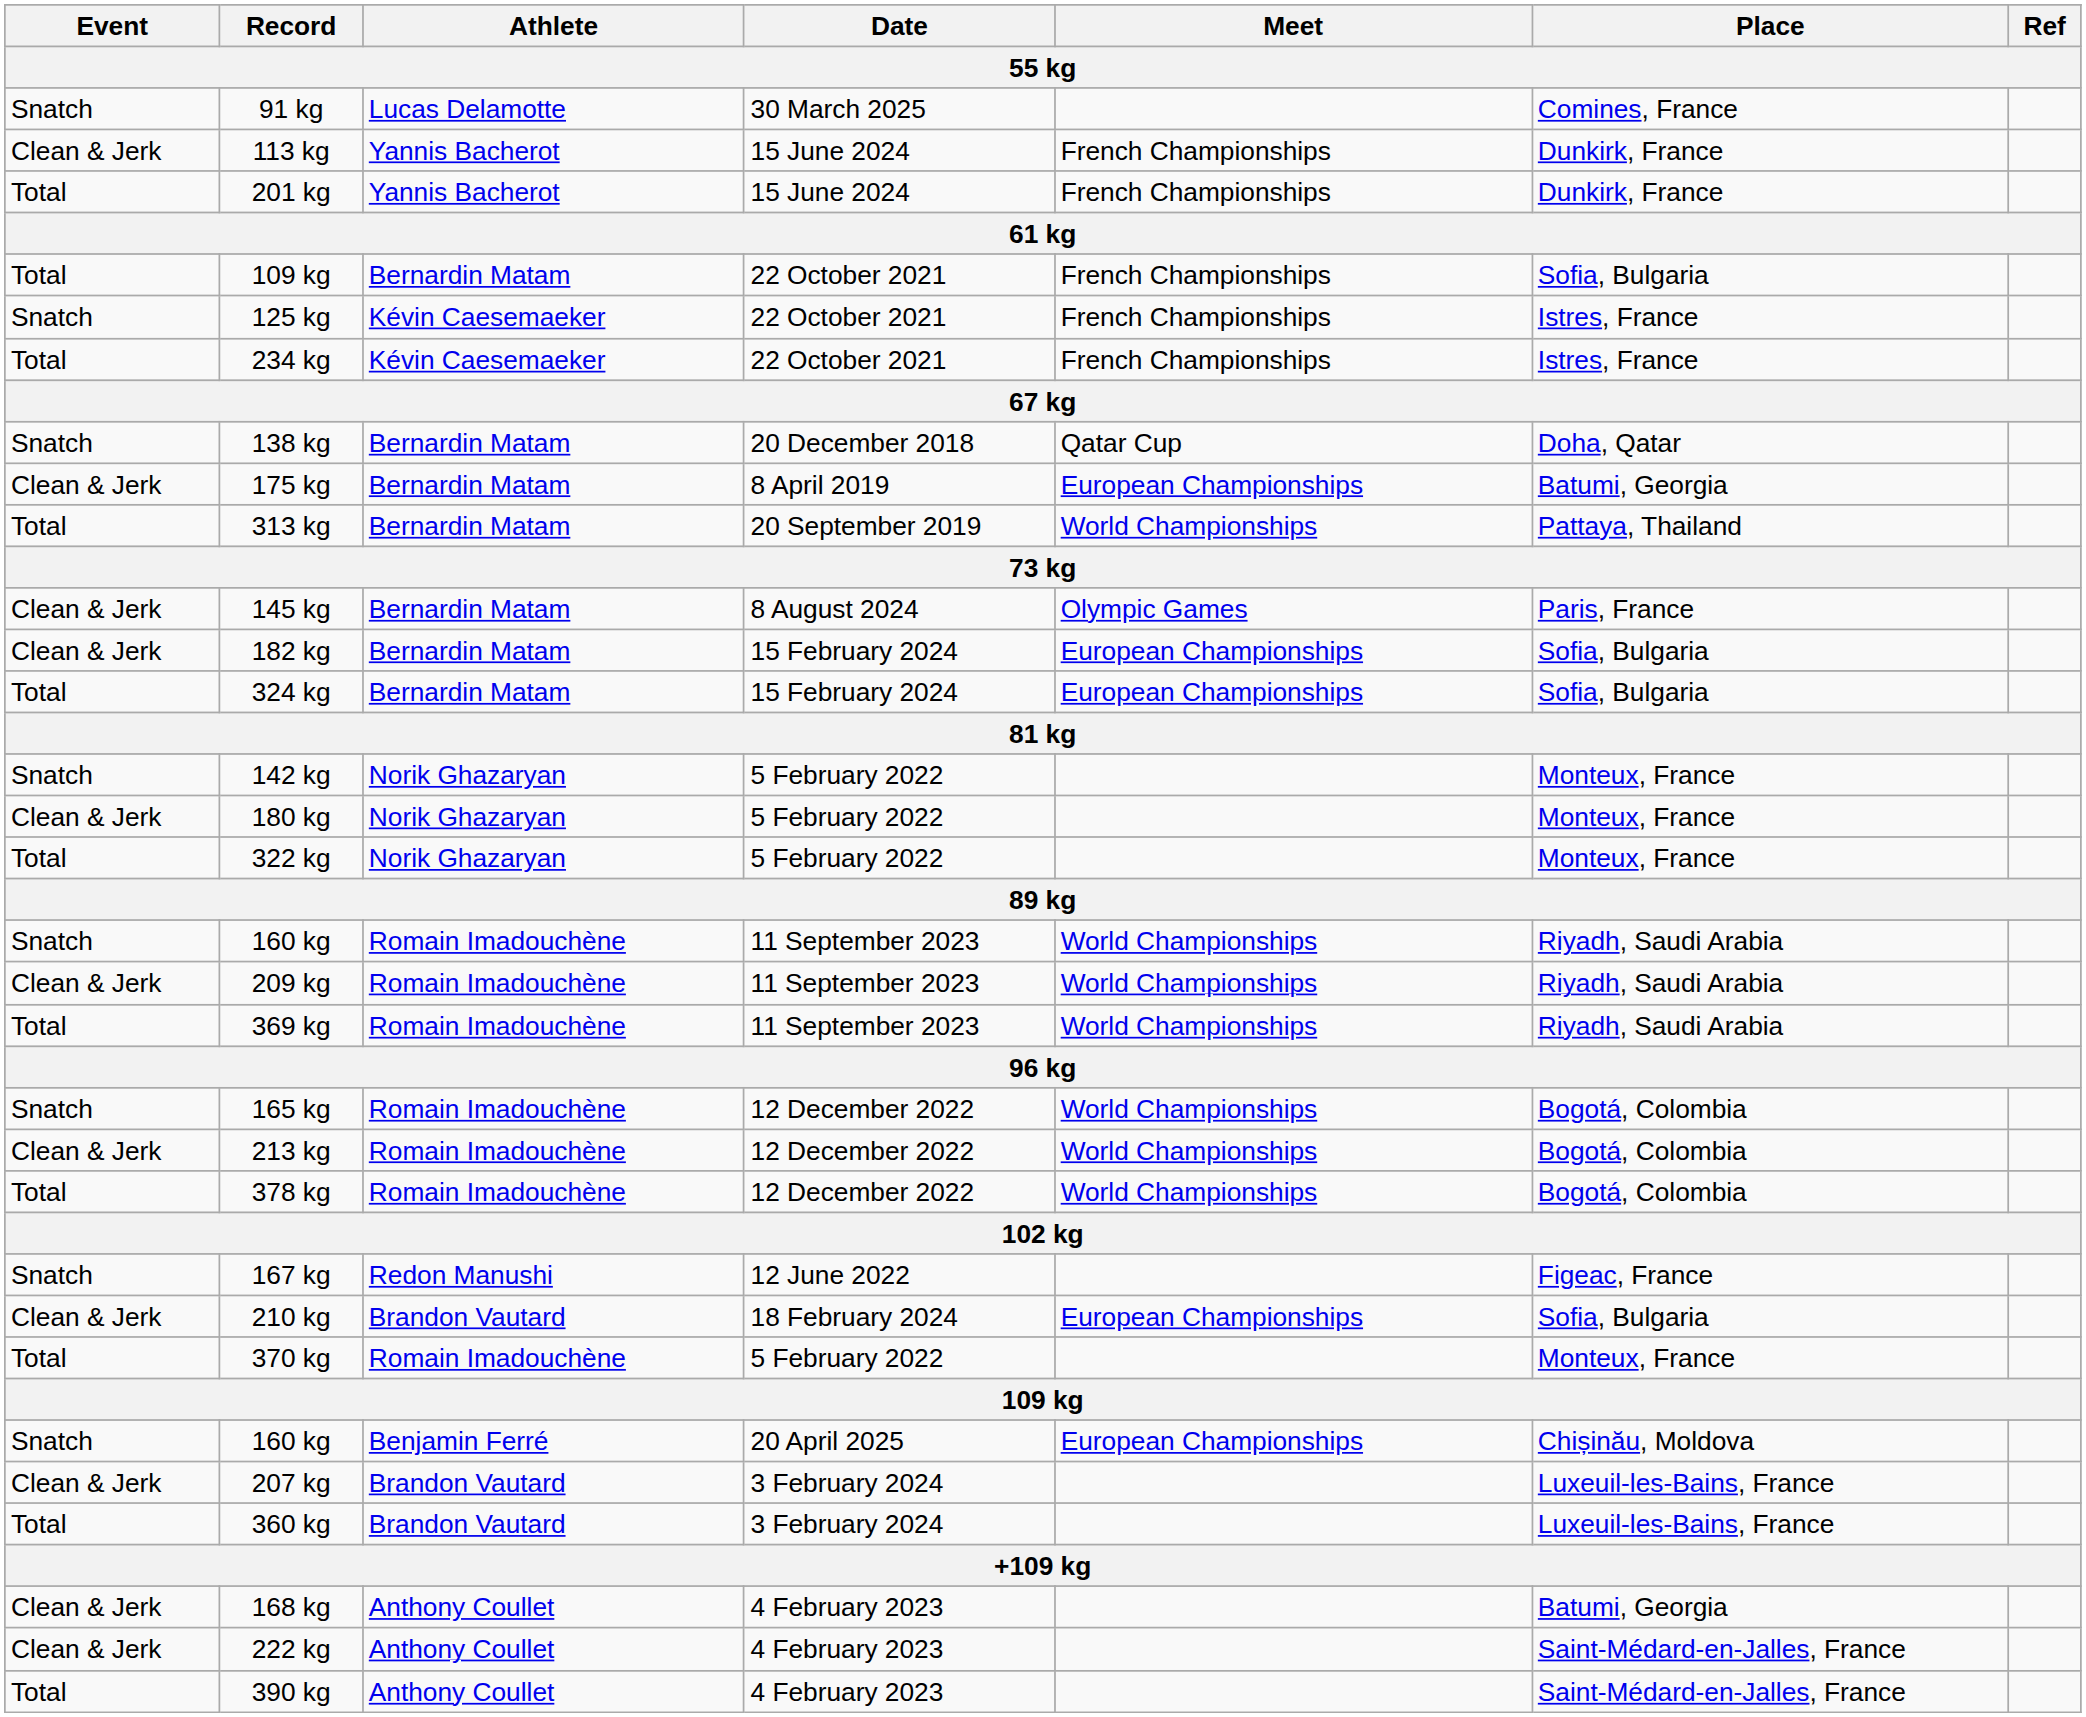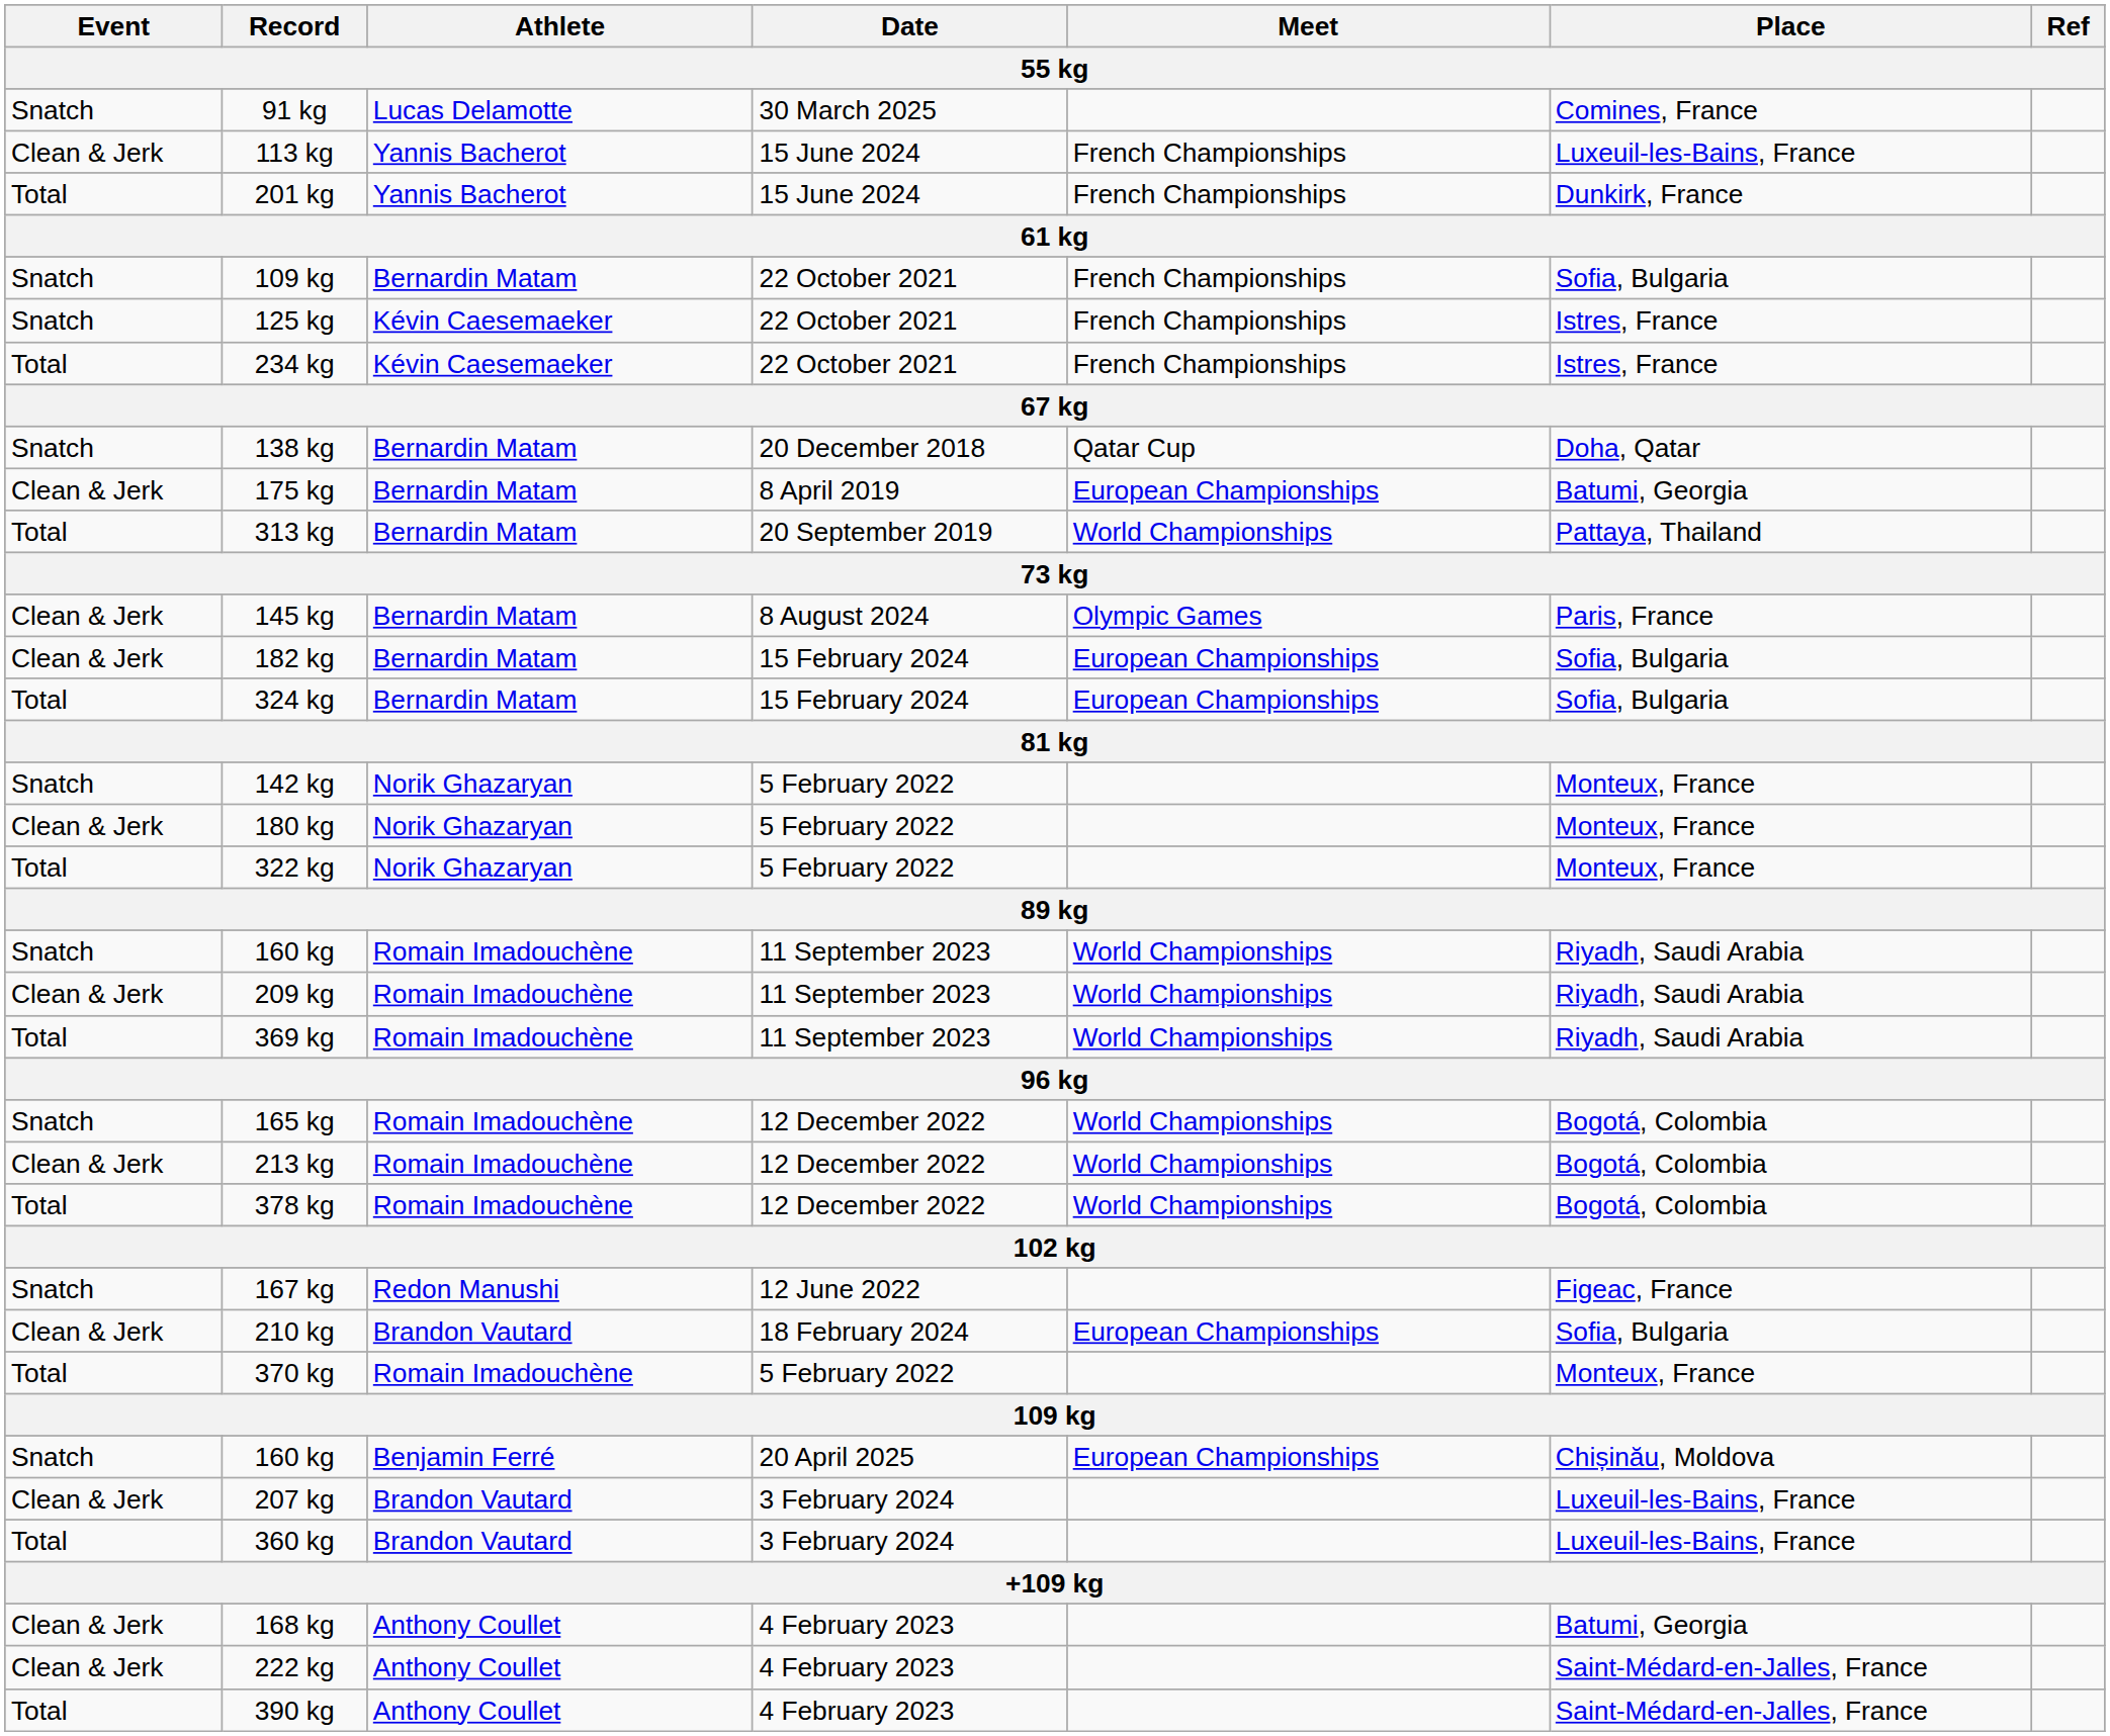113 kg | Place: Dunkirk, France -> Luxeuil-les-Bains, France
109 kg / 22 October 2021 | Event: Total -> Snatch
